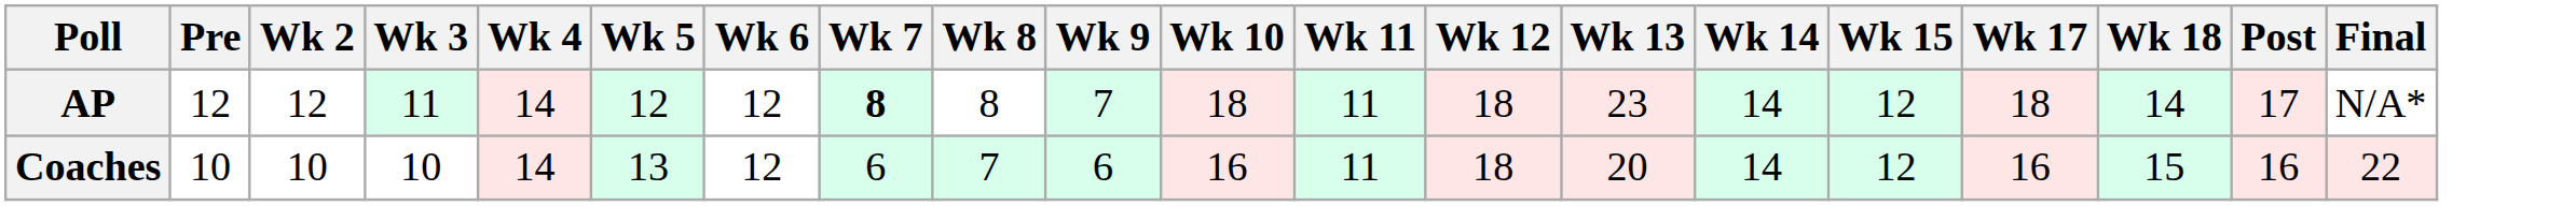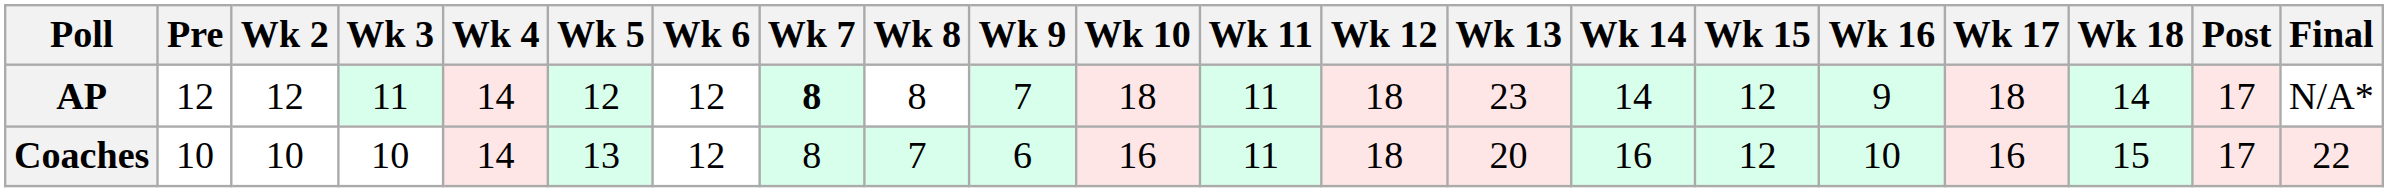+ column: Wk 16 | 9 | 10
Coaches | Wk 7: 6 -> 8
Coaches | Wk 14: 14 -> 16
Coaches | Post: 16 -> 17
